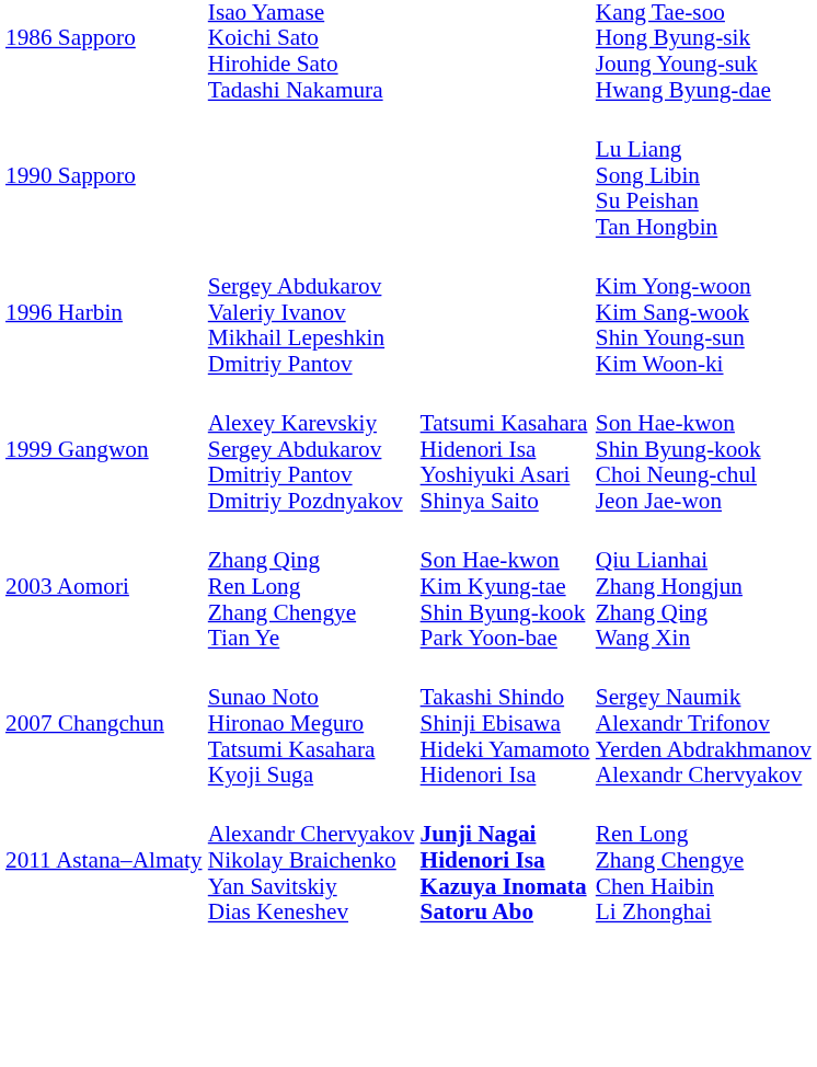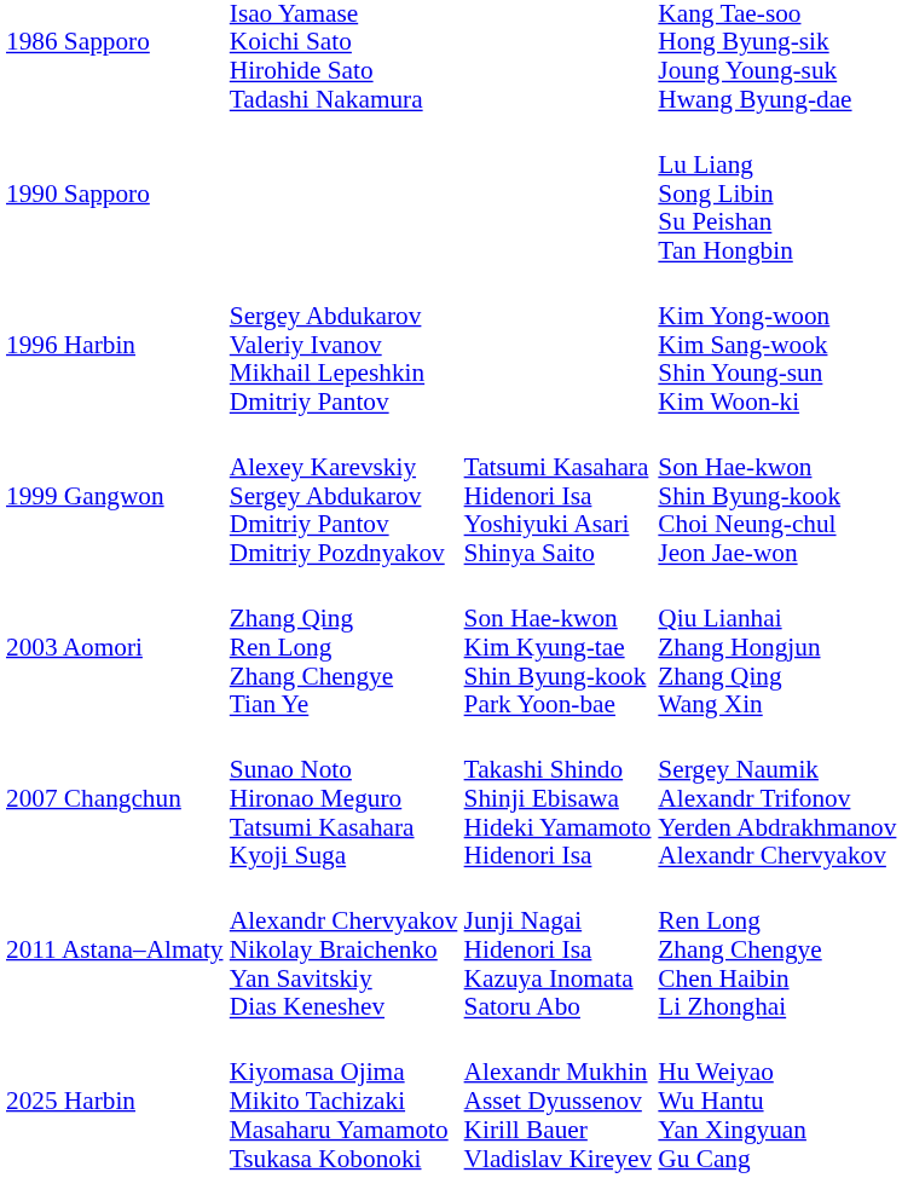2011 Astana–Almaty | column 3: bold -> normal
+ row: 2025 Harbin | Kiyomasa Ojima Mikito Tachizaki Masaharu Yamamoto Tsukasa Kobonoki | Alexandr Mukhin Asset Dyussenov Kirill Bauer Vladislav Kireyev | Hu Weiyao Wu Hantu Yan Xingyuan Gu Cang
